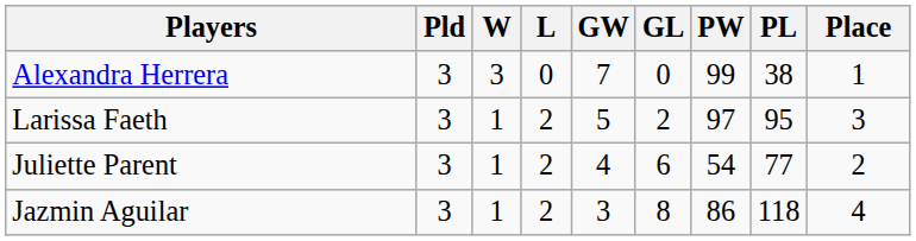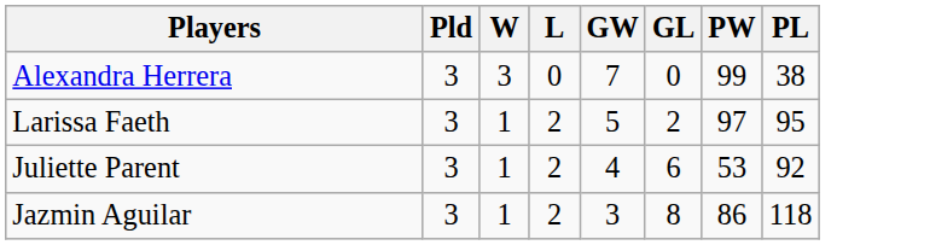- column: Place | 1 | 3 | 2 | 4
Juliette Parent | PW: 54 -> 53
Juliette Parent | PL: 77 -> 92
